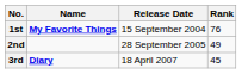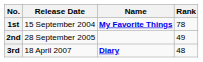columns swapped: Name <-> Release Date
1st | Rank: 76 -> 78
3rd | Rank: 45 -> 48
